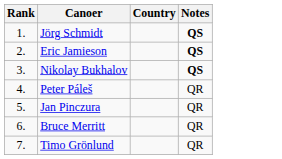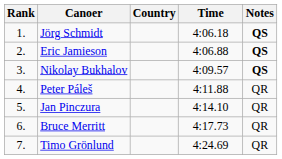+ column: Time | 4:06.18 | 4:06.88 | 4:09.57 | 4:11.88 | 4:14.10 | 4:17.73 | 4:24.69
